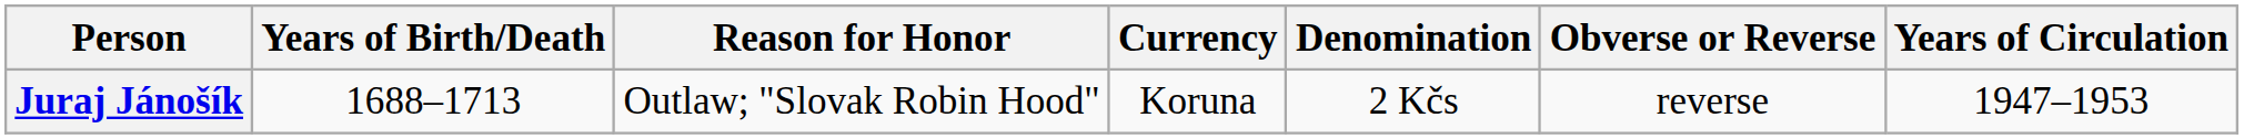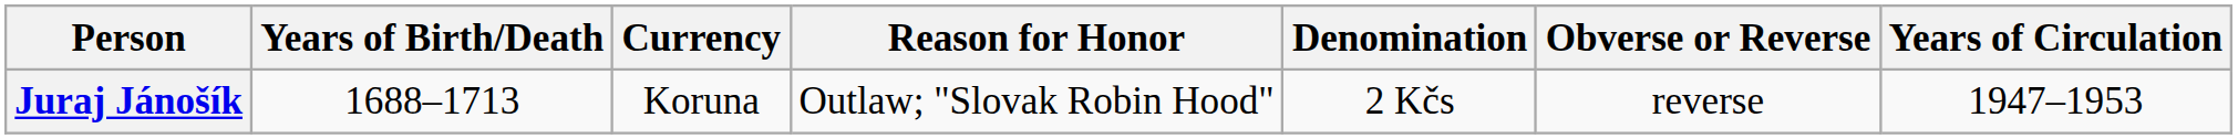columns swapped: Reason for Honor <-> Currency
